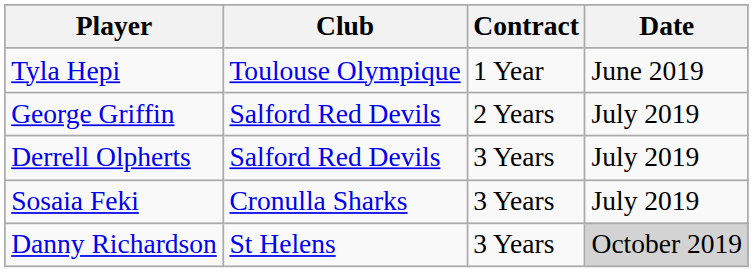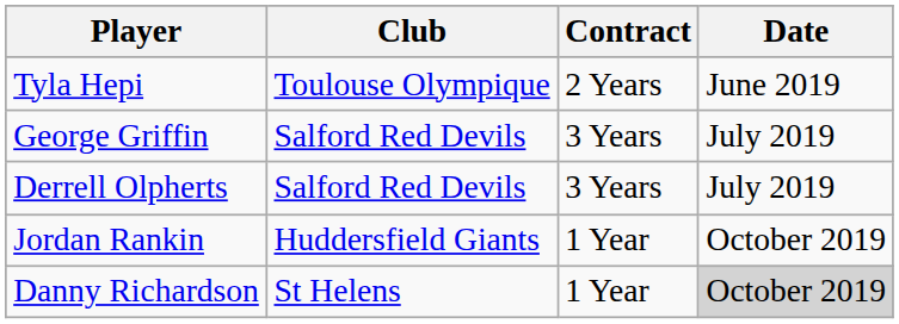Tyla Hepi | Contract: 1 Year -> 2 Years
George Griffin | Contract: 2 Years -> 3 Years
- row: Sosaia Feki | Cronulla Sharks | 3 Years | July 2019
+ row: Jordan Rankin | Huddersfield Giants | 1 Year | October 2019
Danny Richardson | Contract: 3 Years -> 1 Year
